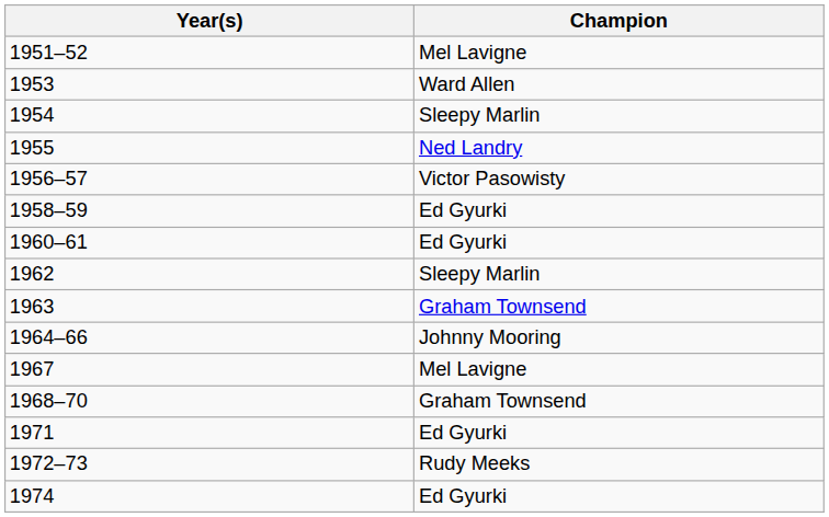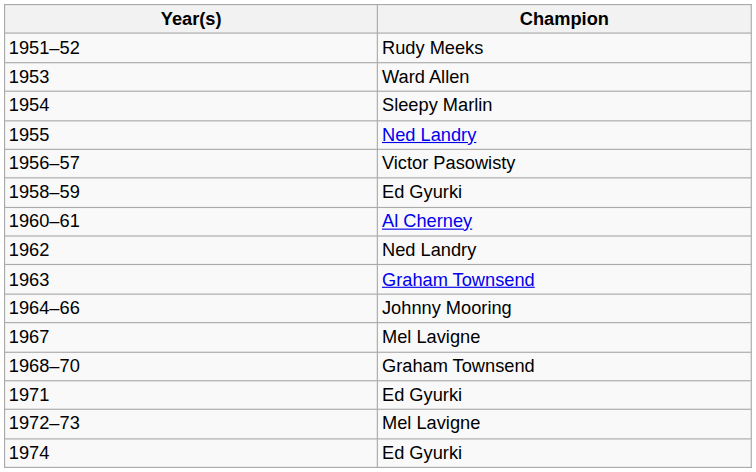1951–52 | Champion: Mel Lavigne -> Rudy Meeks
1960–61 | Champion: Ed Gyurki -> Al Cherney
1962 | Champion: Sleepy Marlin -> Ned Landry
1972–73 | Champion: Rudy Meeks -> Mel Lavigne
